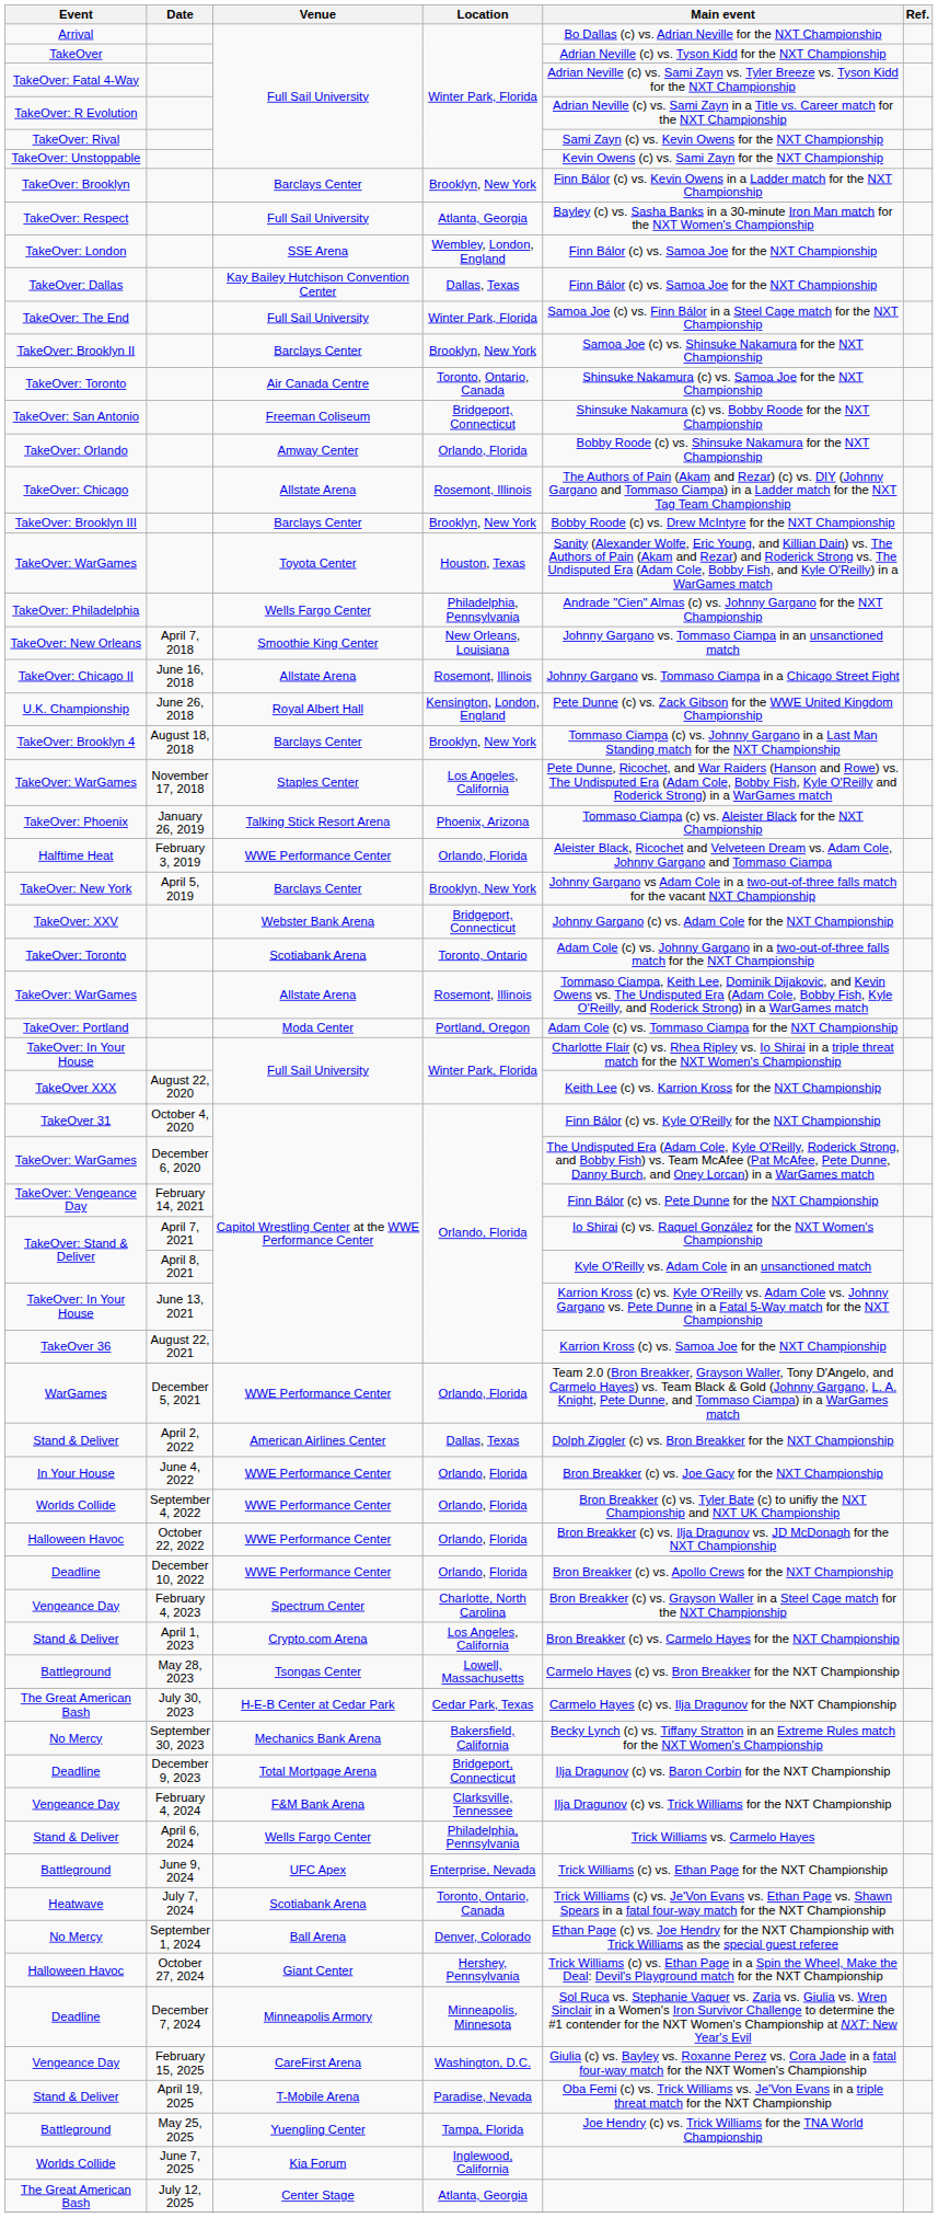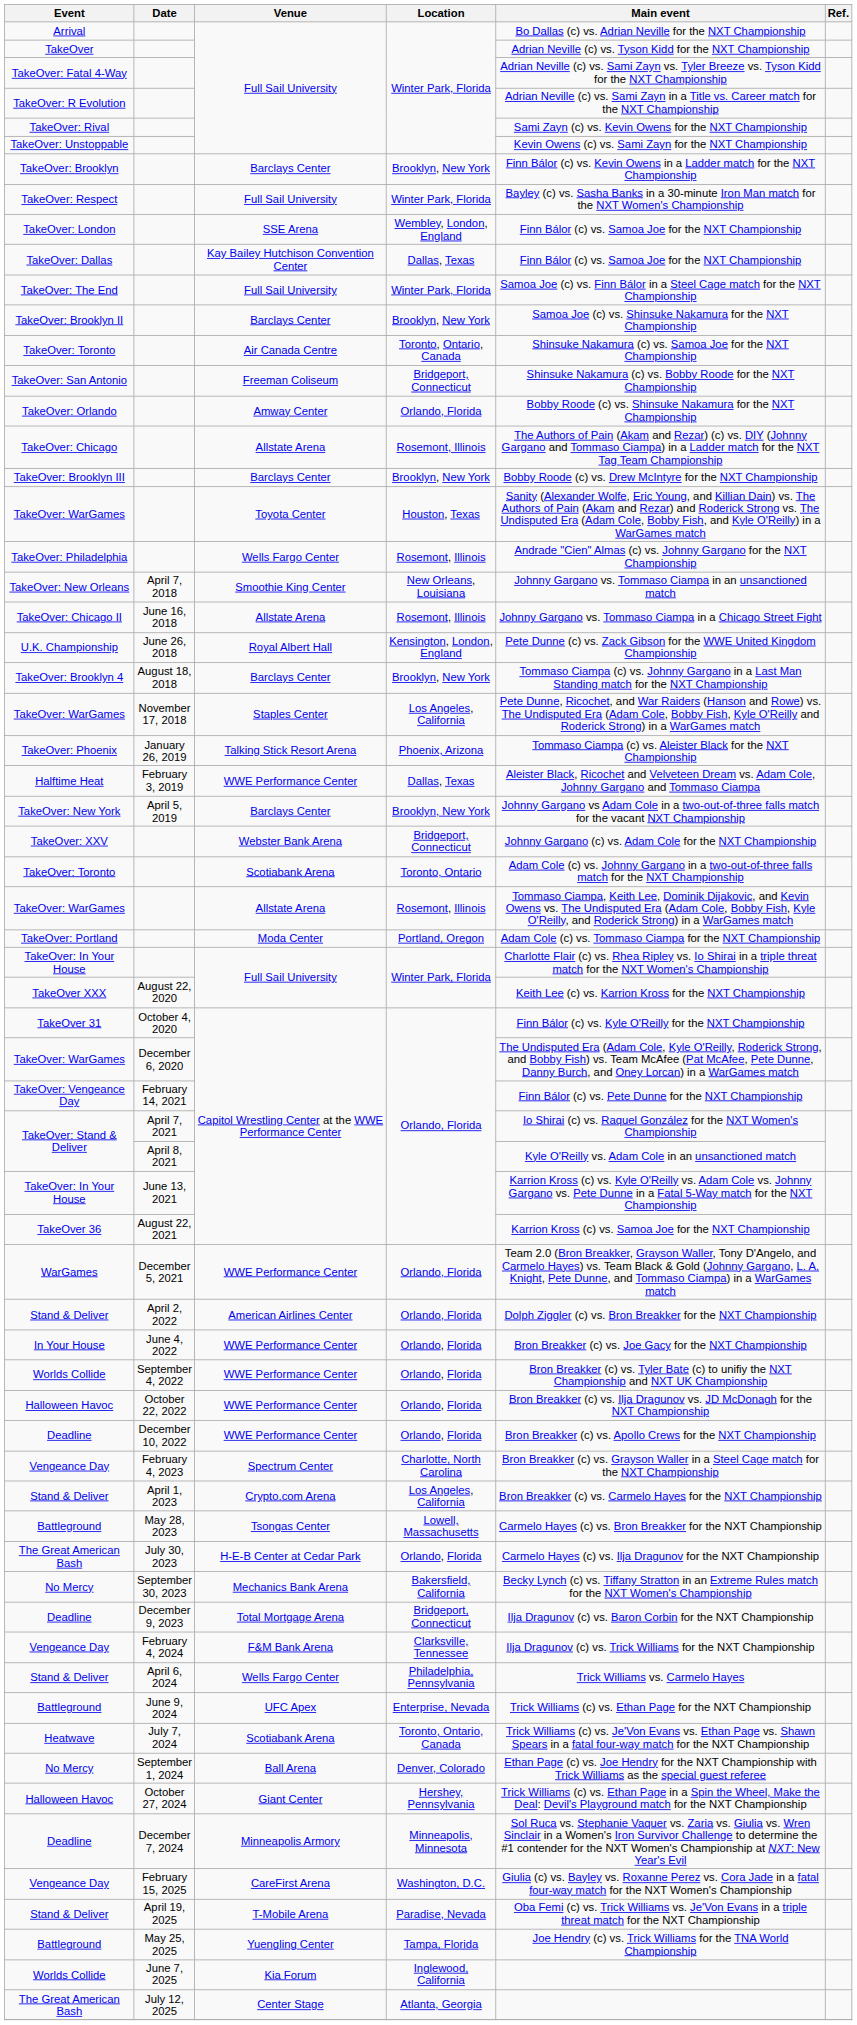TakeOver: Respect | Location: Atlanta, Georgia -> Winter Park, Florida
TakeOver: Philadelphia | Location: Philadelphia, Pennsylvania -> Rosemont, Illinois
Halftime Heat | Location: Orlando, Florida -> Dallas, Texas
Stand & Deliver / American Airlines Center | Location: Dallas, Texas -> Orlando, Florida
The Great American Bash / H-E-B Center at Cedar Park | Location: Cedar Park, Texas -> Orlando, Florida
